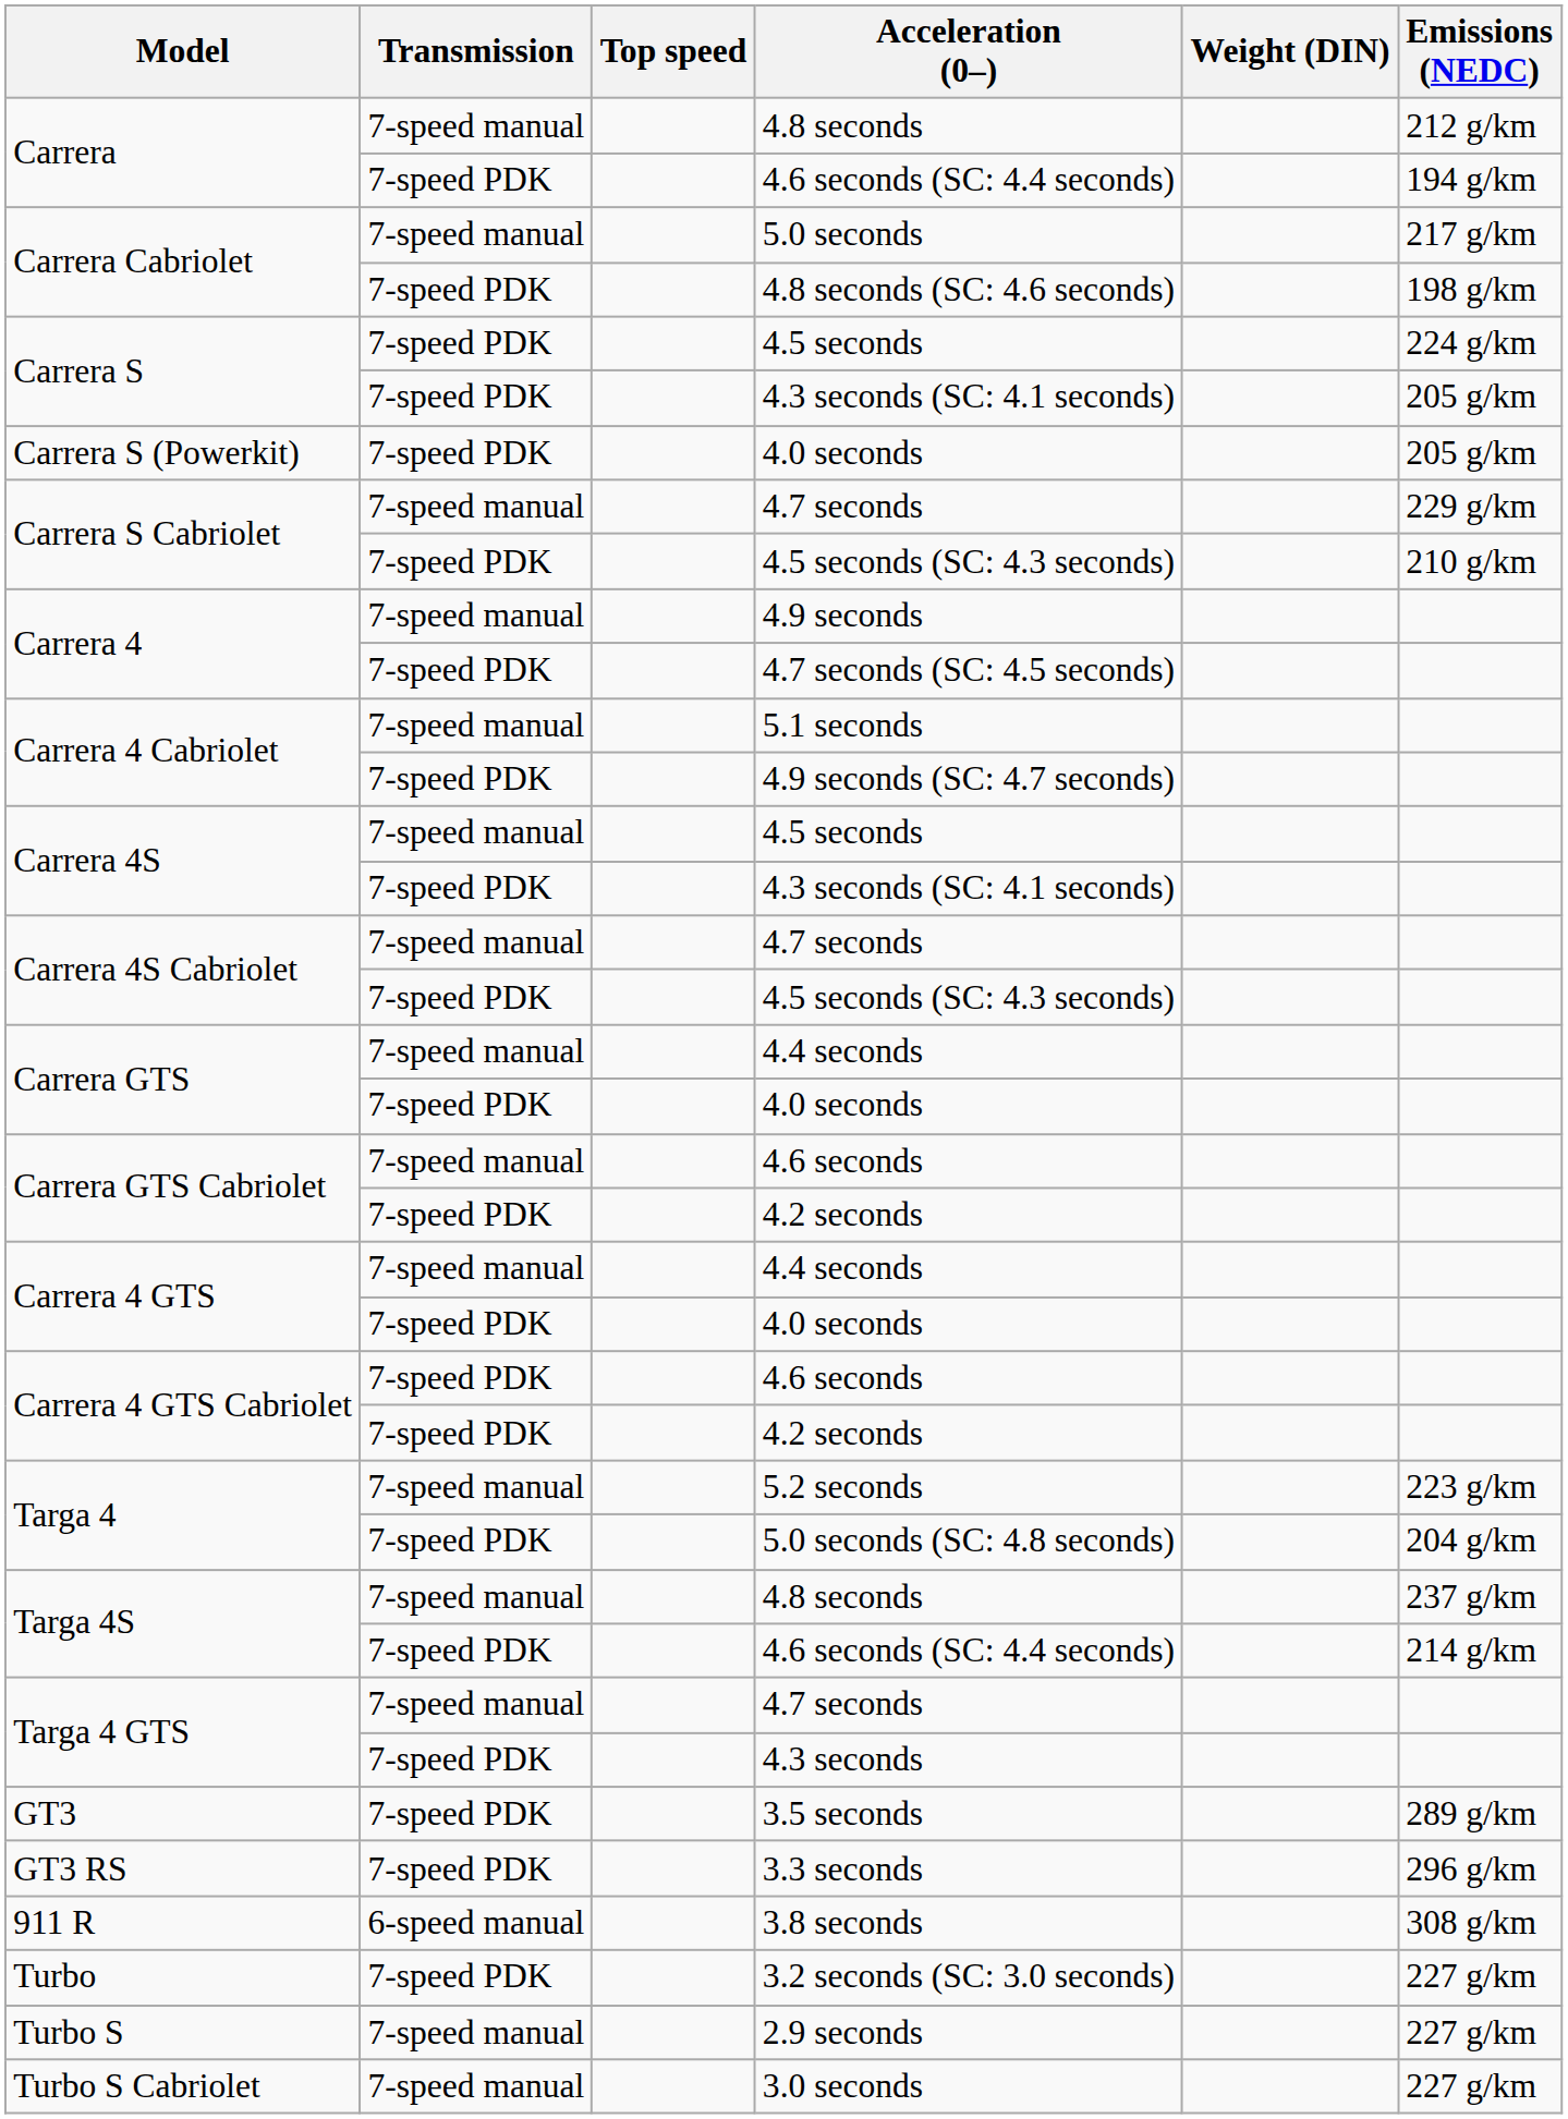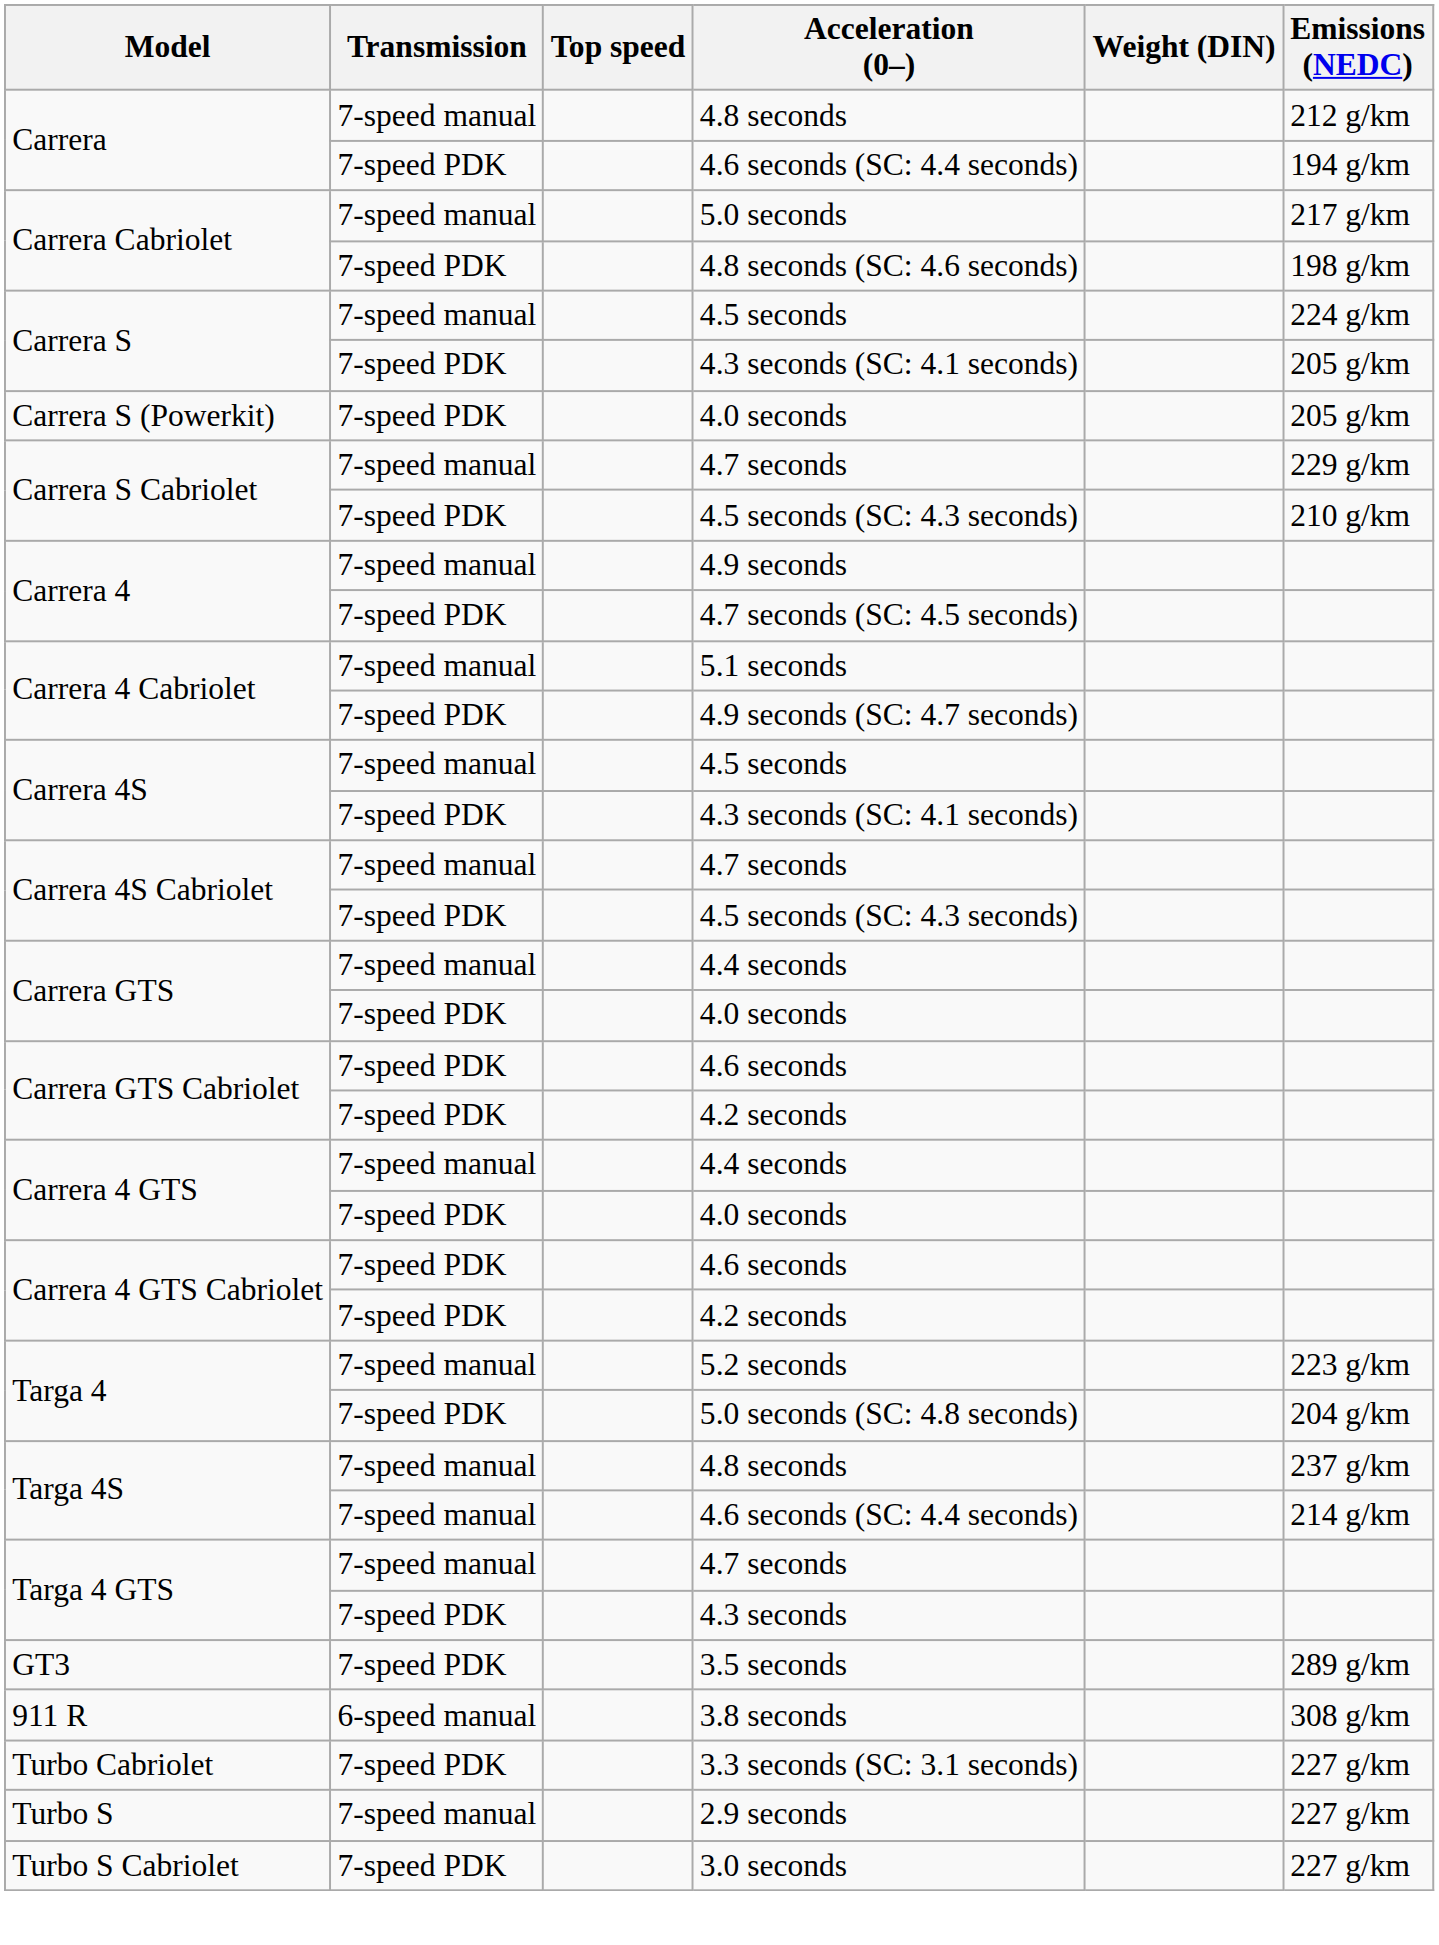Carrera S / 4.5 seconds | Transmission: 7-speed PDK -> 7-speed manual
Carrera GTS Cabriolet / 4.6 seconds | Transmission: 7-speed manual -> 7-speed PDK
Targa 4S / 4.6 seconds (SC: 4.4 seconds) | Transmission: 7-speed PDK -> 7-speed manual
- row: GT3 RS | 7-speed PDK | 3.3 seconds | 296 g/km
- row: Turbo | 7-speed PDK | 3.2 seconds (SC: 3.0 seconds) | 227 g/km
+ row: Turbo Cabriolet | 7-speed PDK | 3.3 seconds (SC: 3.1 seconds) | 227 g/km
3.0 seconds | Transmission: 7-speed manual -> 7-speed PDK
